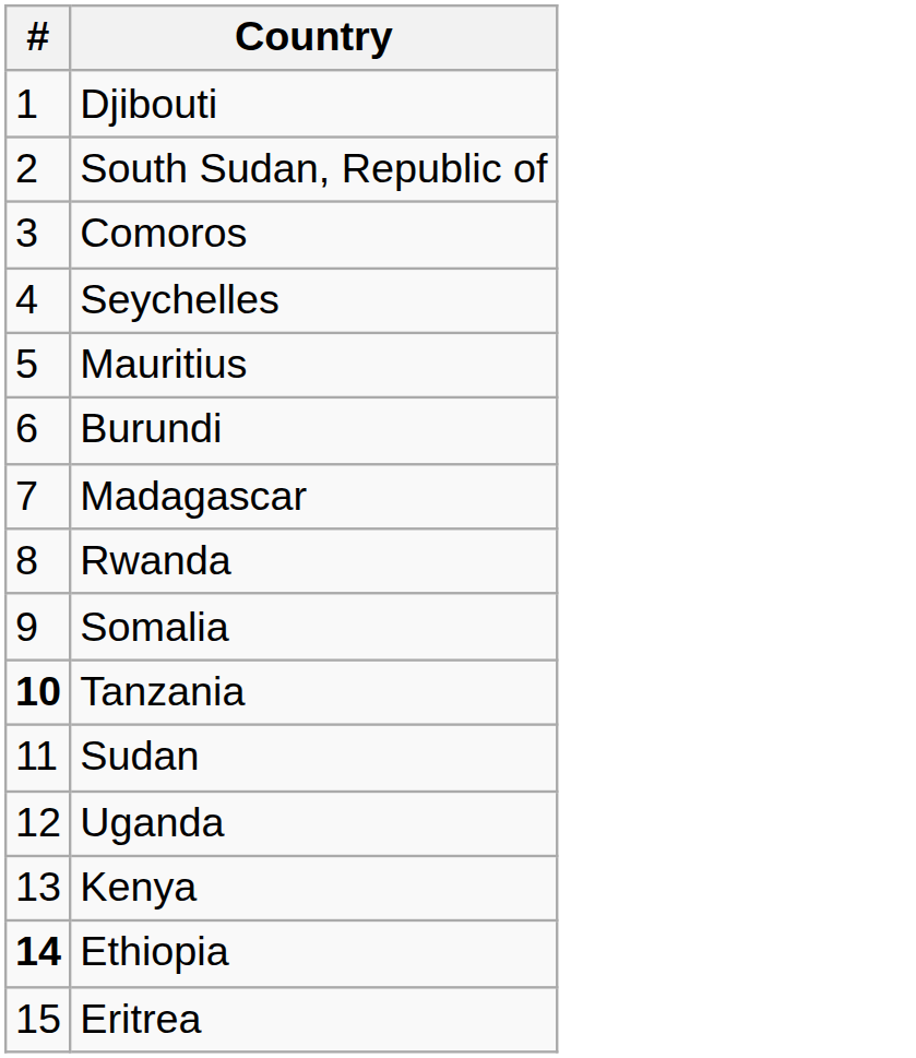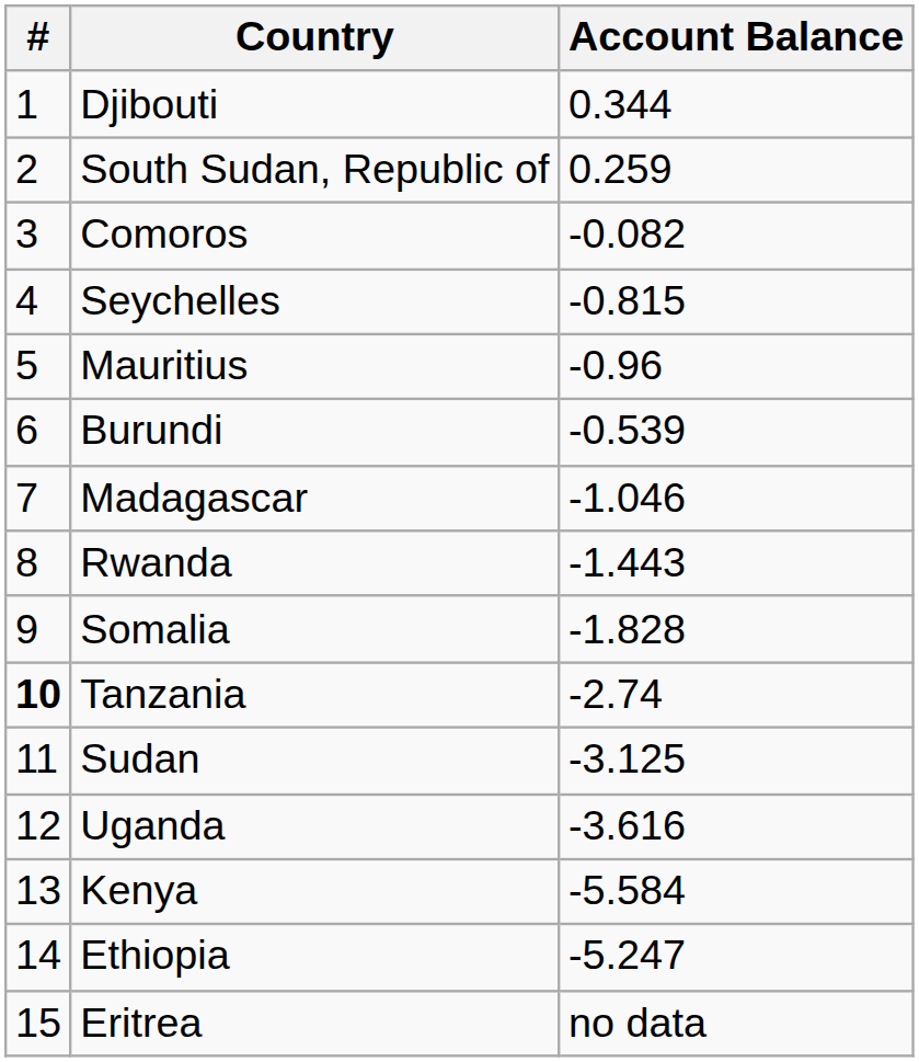+ column: Account Balance | 0.344 | 0.259 | -0.082 | -0.815 | -0.96 | -0.539 | -1.046 | -1.443 | -1.828 | -2.74 | -3.125 | -3.616 | -5.584 | -5.247 | no data
Ethiopia | #: bold -> normal
